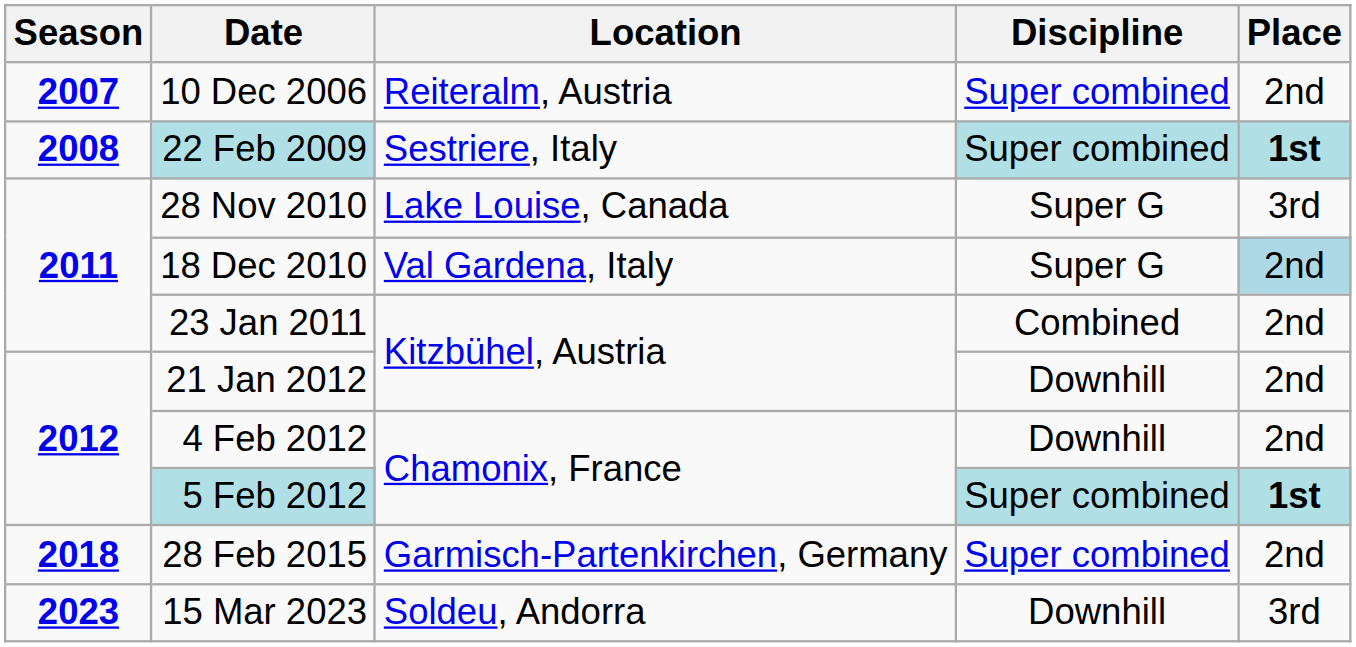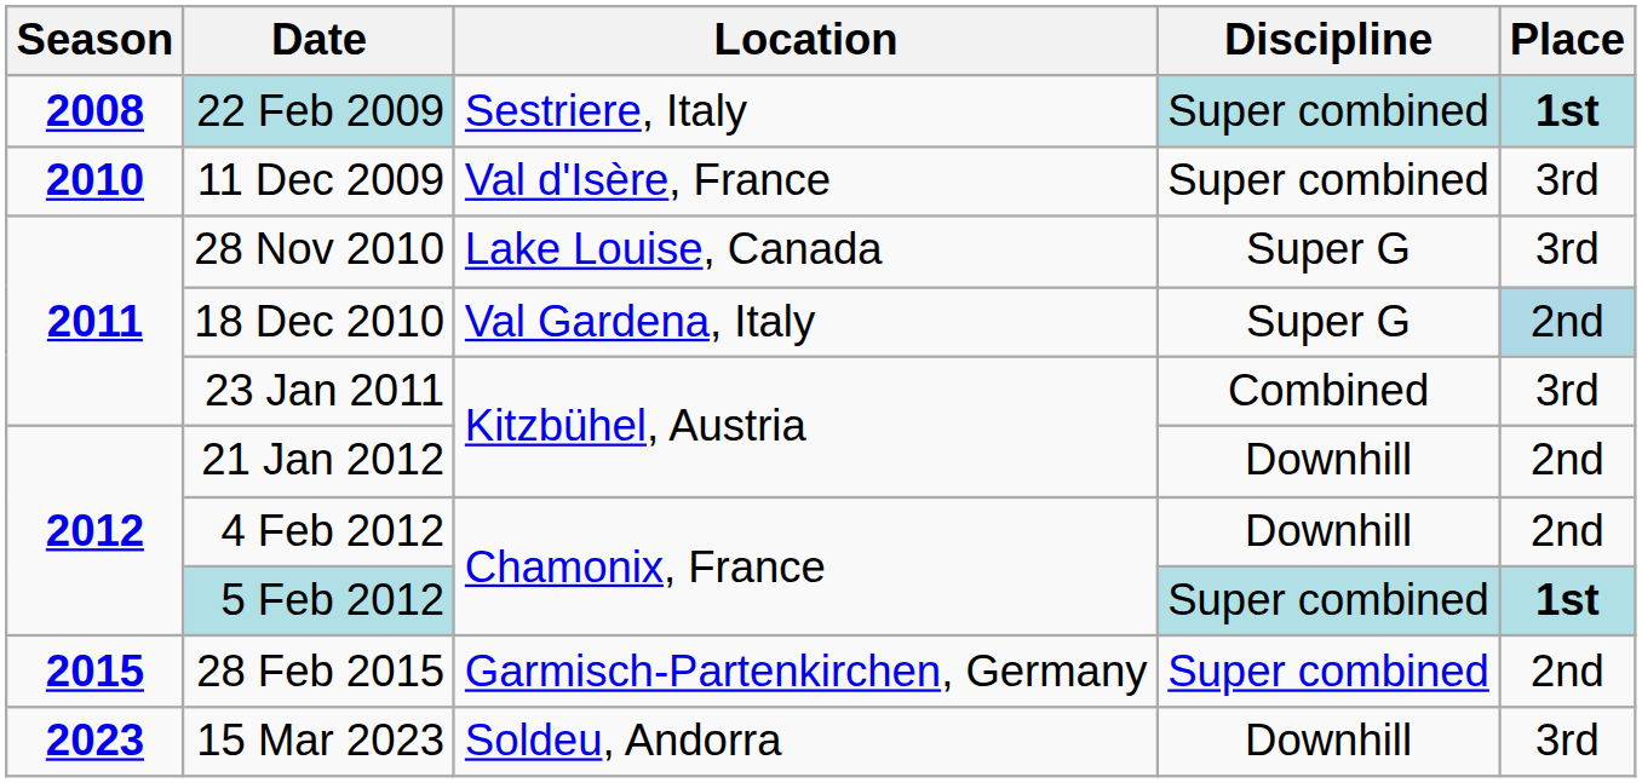- row: 2007 | 10 Dec 2006 | Reiteralm, Austria | Super combined | 2nd
+ row: 2010 | 11 Dec 2009 | Val d'Isère, France | Super combined | 3rd
23 Jan 2011 | Place: 2nd -> 3rd
28 Feb 2015 | Season: 2018 -> 2015
